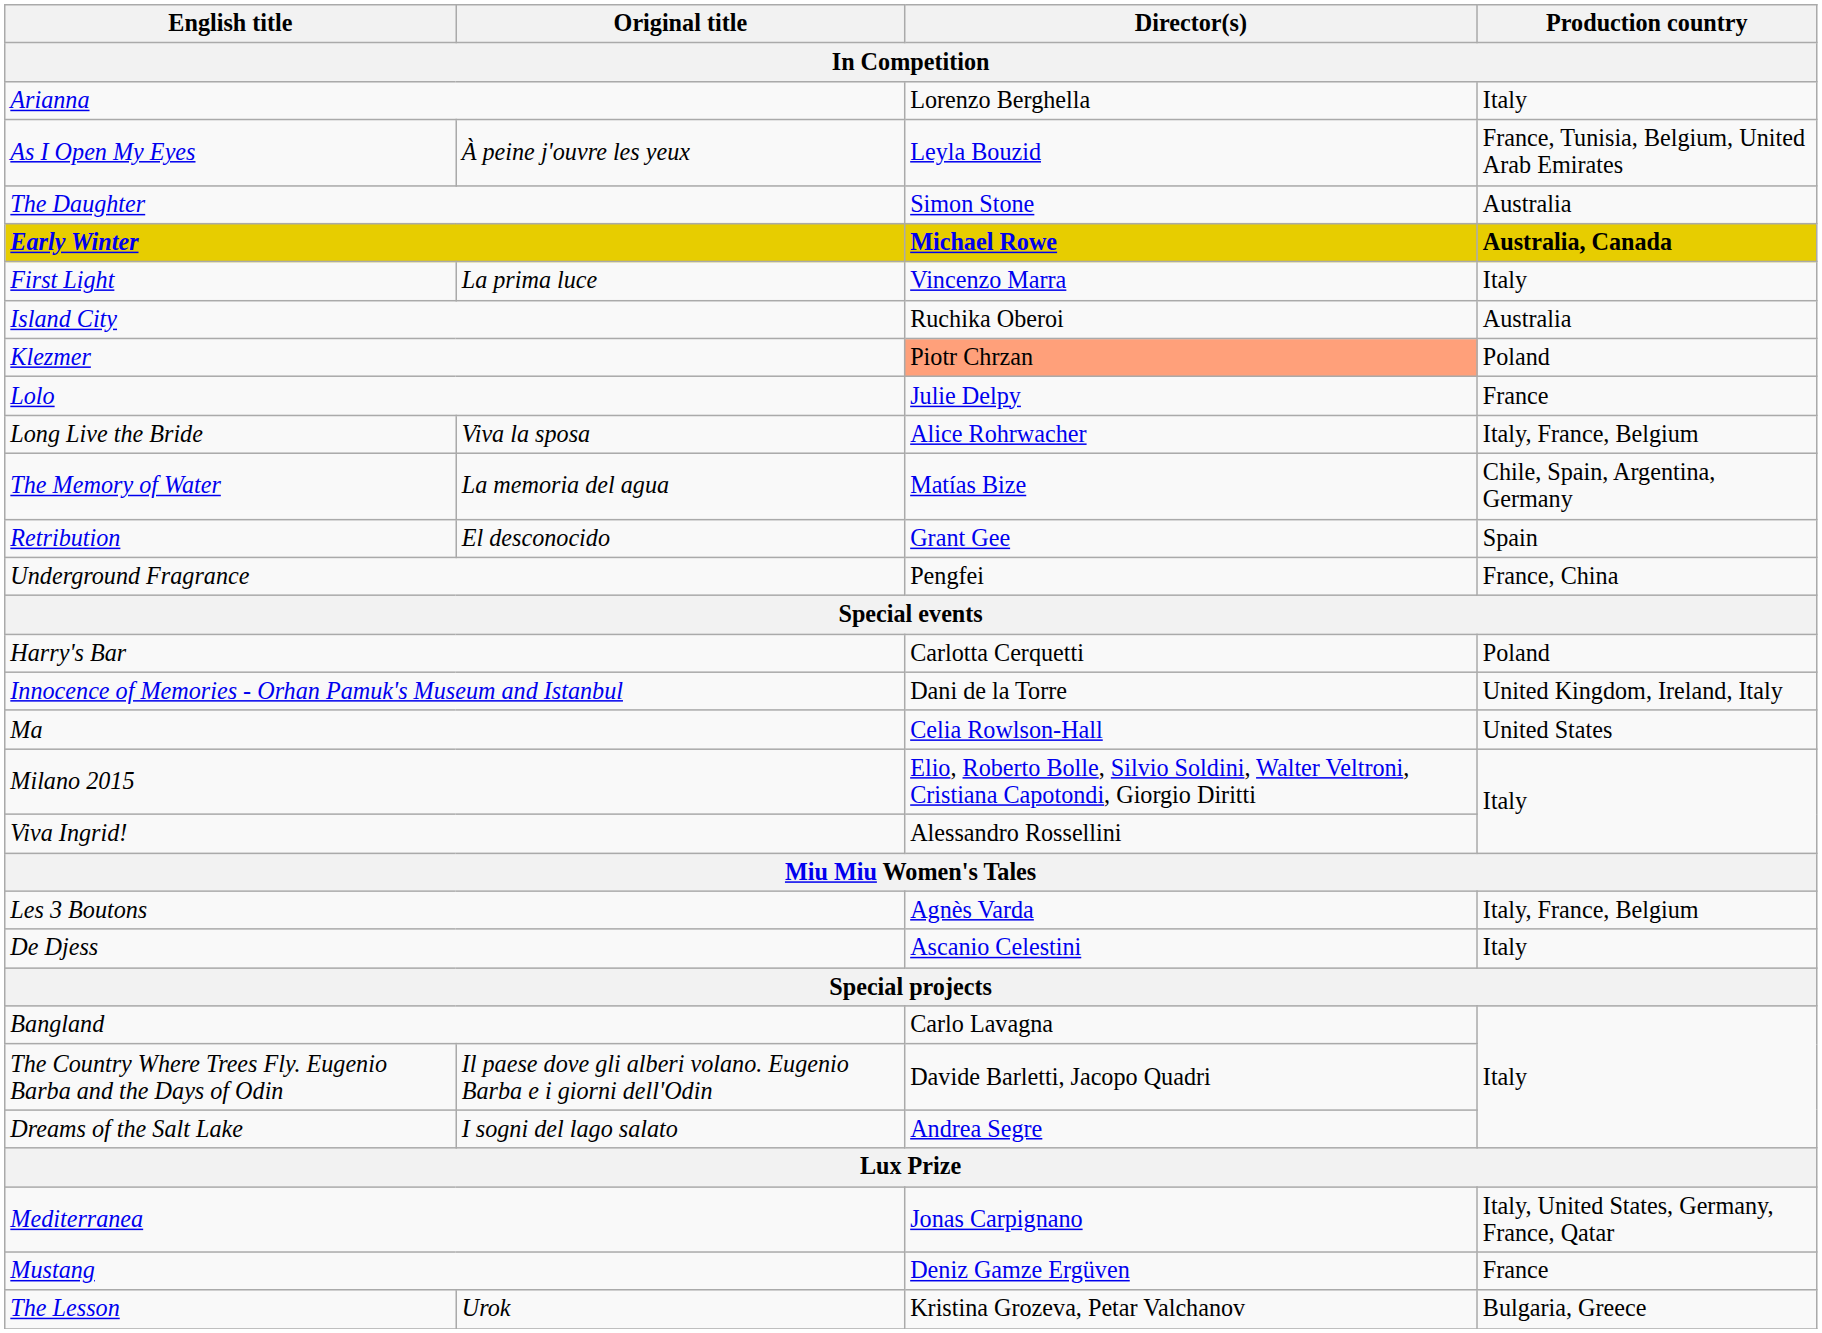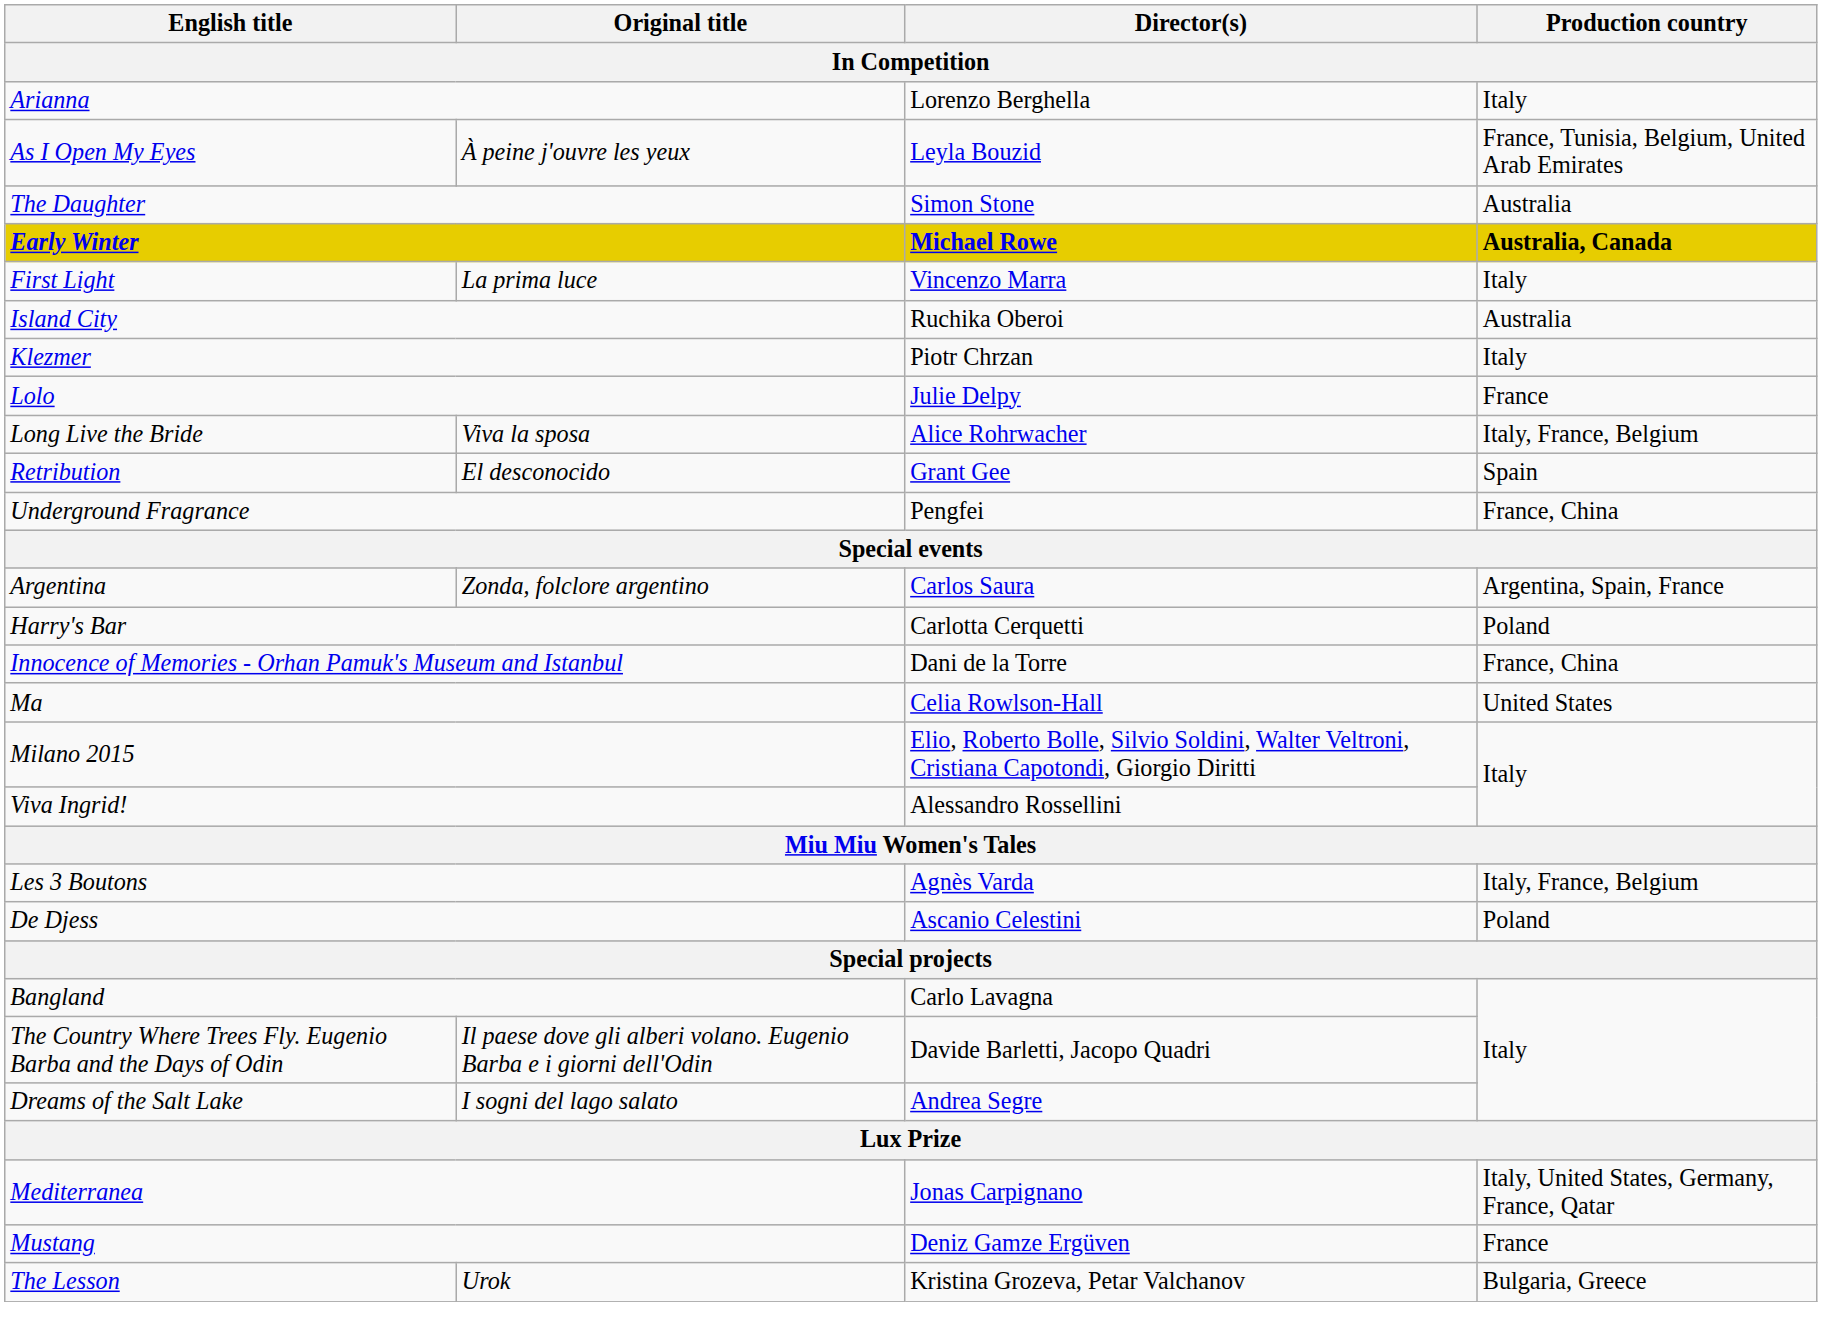Klezmer | Director(s): lightsalmon background -> no background
Klezmer | Production country: Poland -> Italy
- row: The Memory of Water | La memoria del agua | Matías Bize | Chile, Spain, Argentina, Germany
+ row: Argentina | Zonda, folclore argentino | Carlos Saura | Argentina, Spain, France
Innocence of Memories - Orhan Pamuk's Museum and Istanbul | Production country: United Kingdom, Ireland, Italy -> France, China
De Djess | Production country: Italy -> Poland
